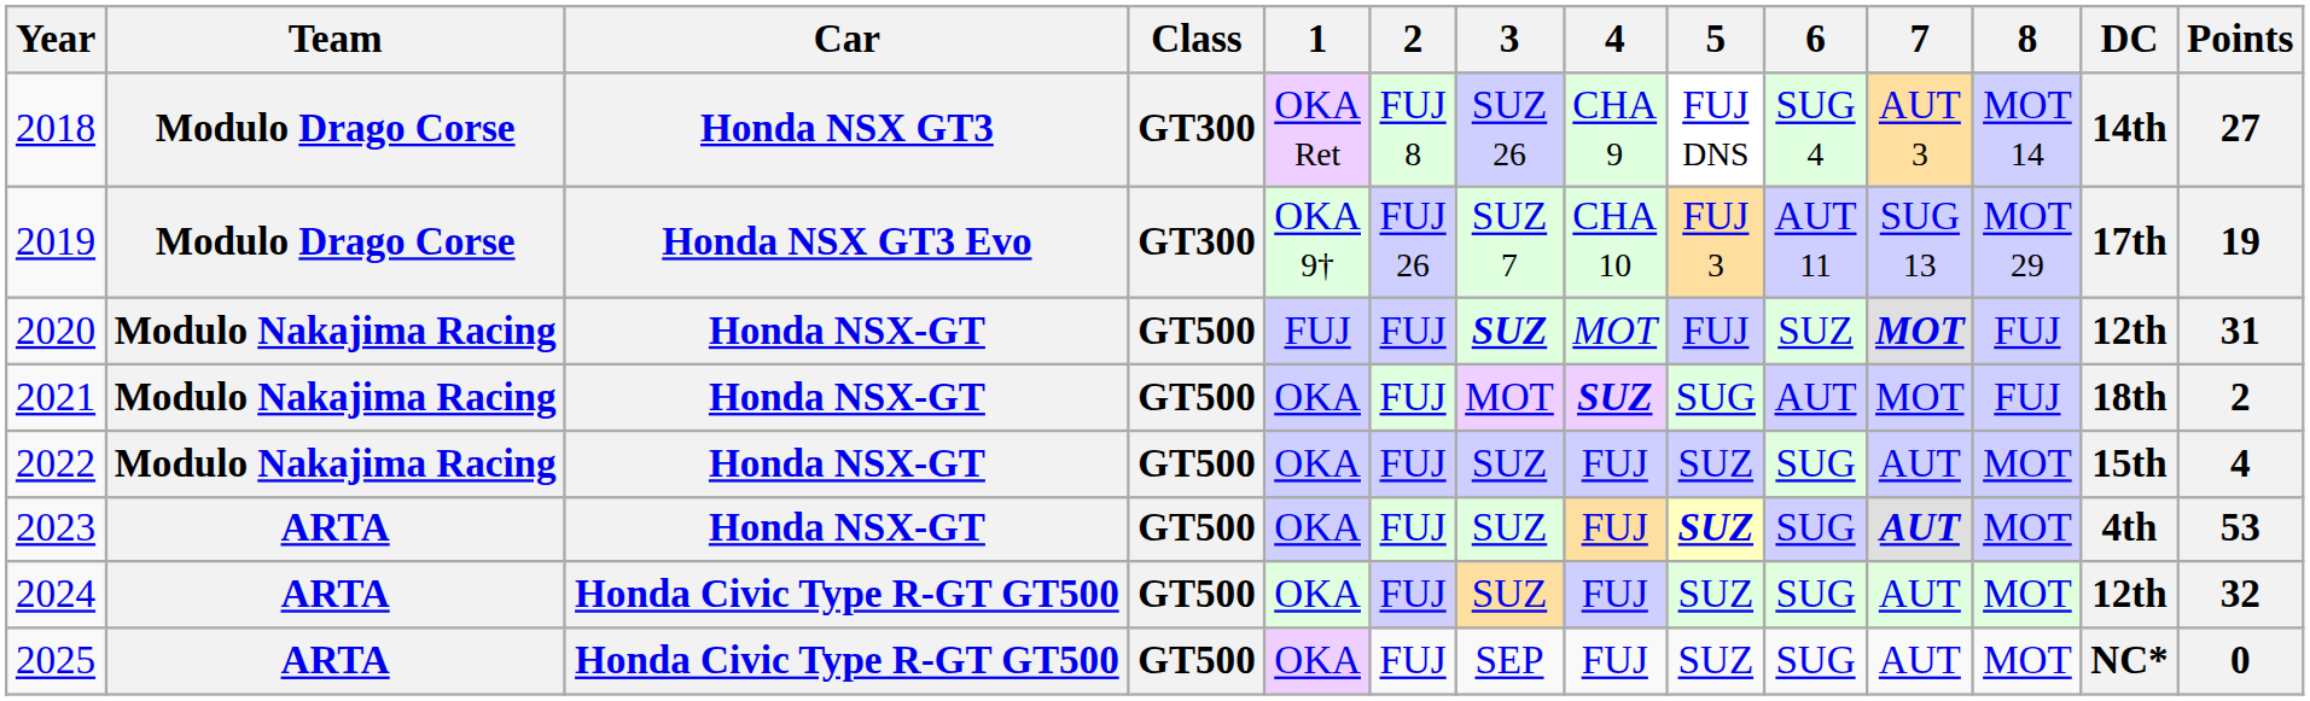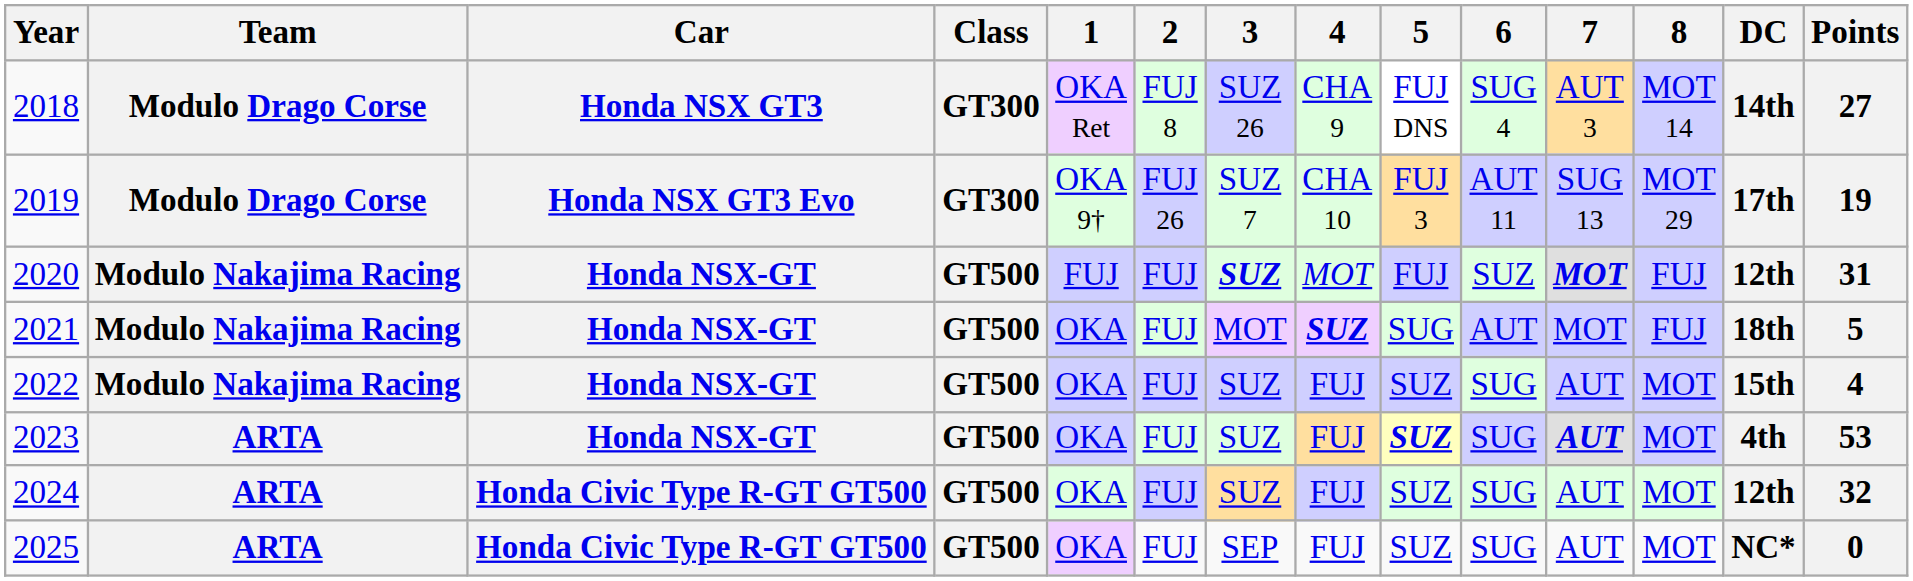2021 | Points: 2 -> 5
